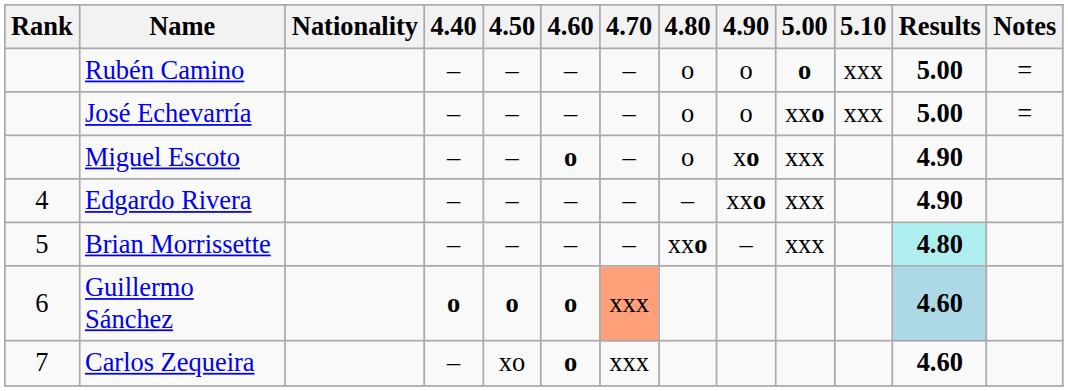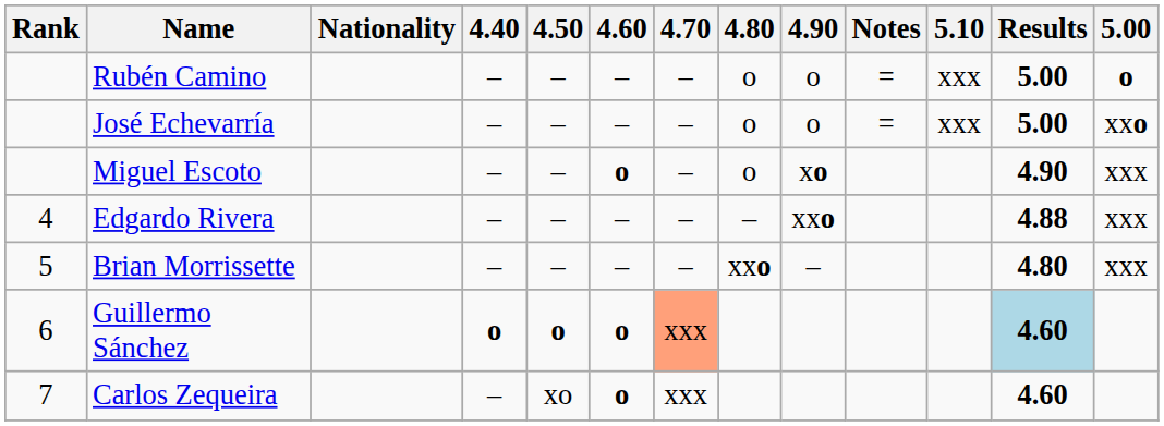columns swapped: 5.00 <-> Notes
Edgardo Rivera | Results: 4.90 -> 4.88
Brian Morrissette | Results: paleturquoise background -> no background
